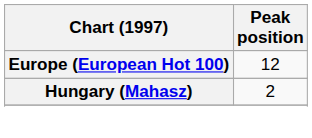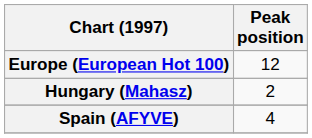+ row: Spain (AFYVE) | 4
